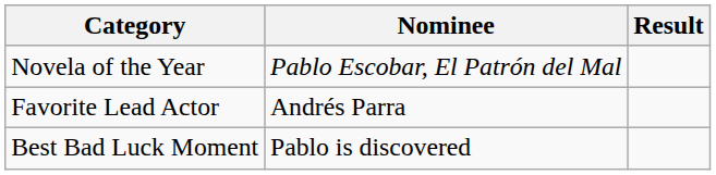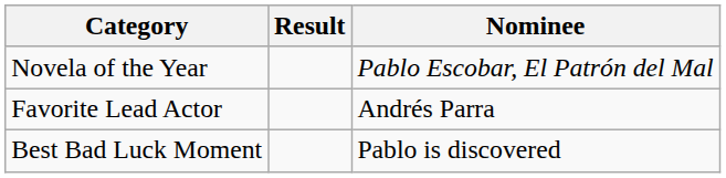columns swapped: Nominee <-> Result
